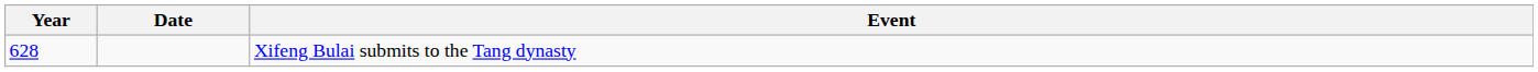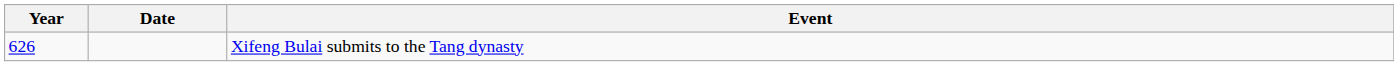Xifeng Bulai submits to the Tang dynasty | Year: 628 -> 626
